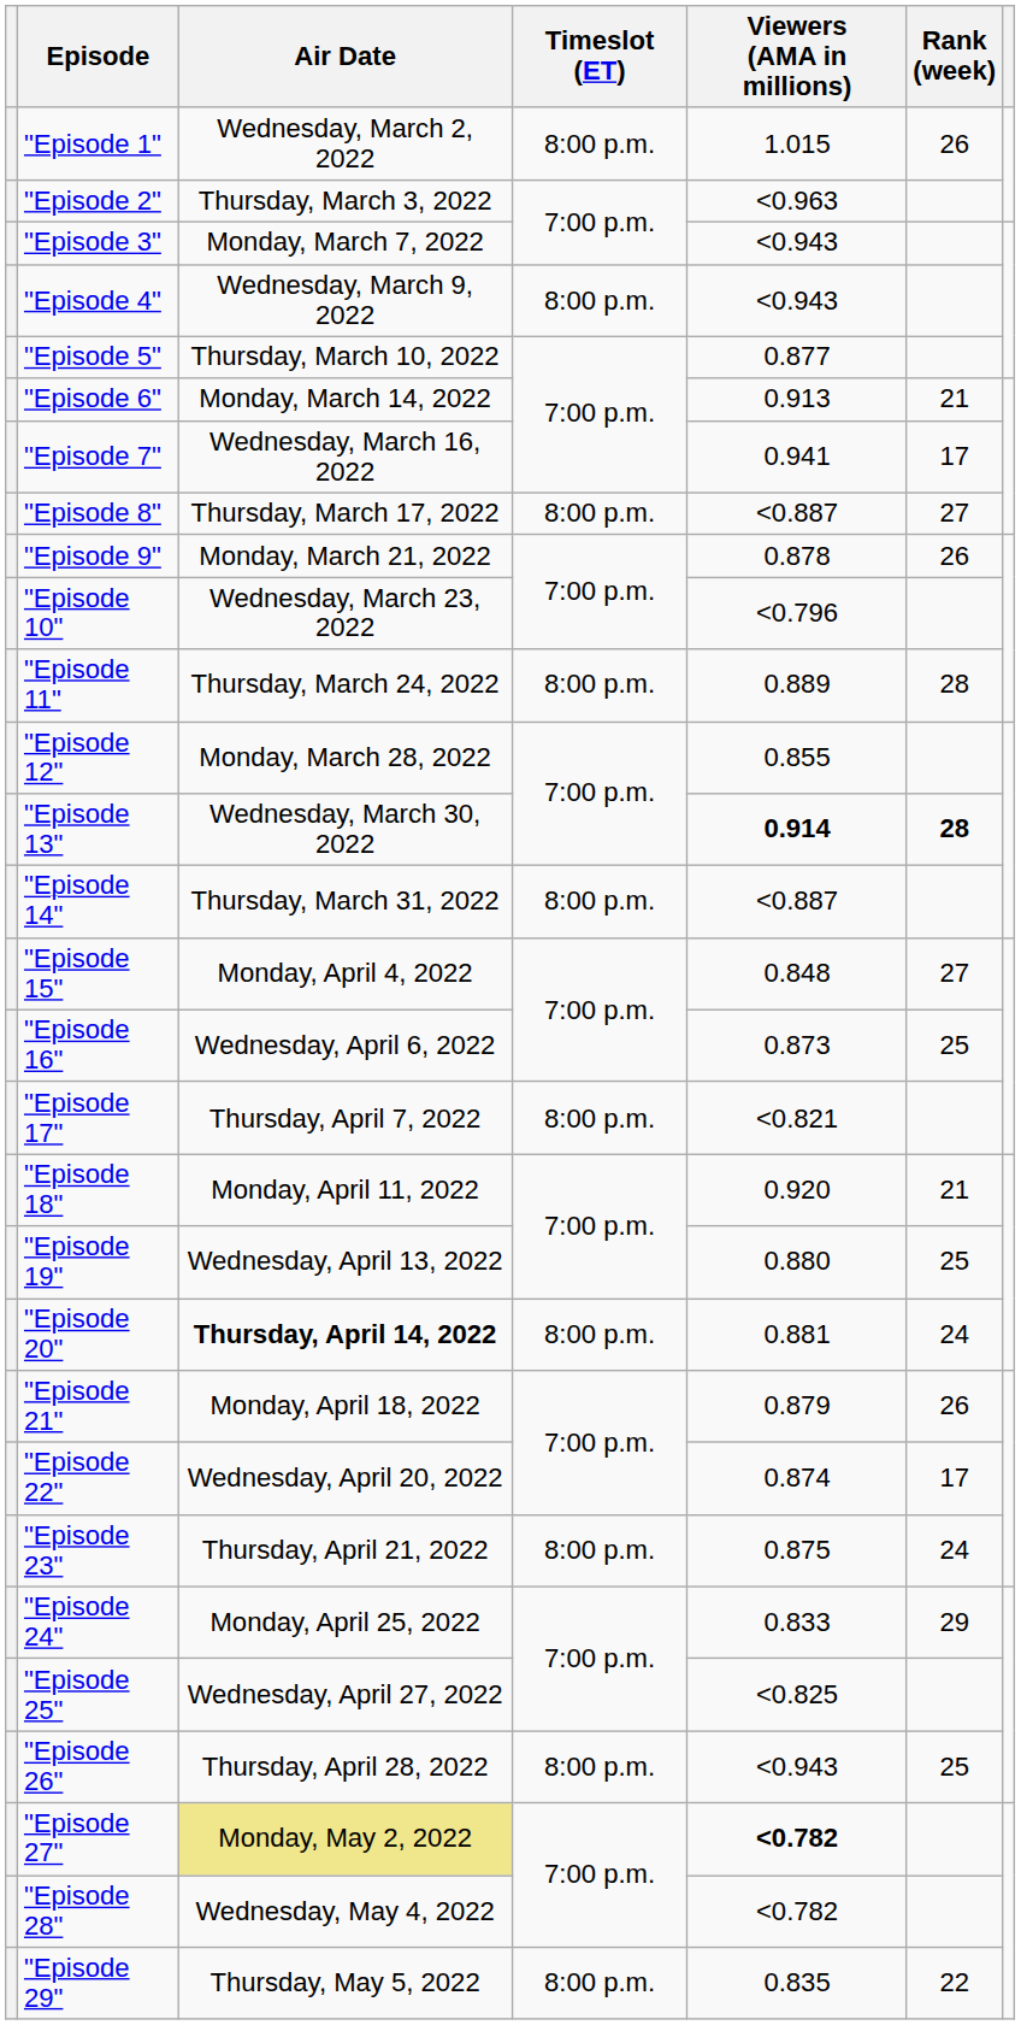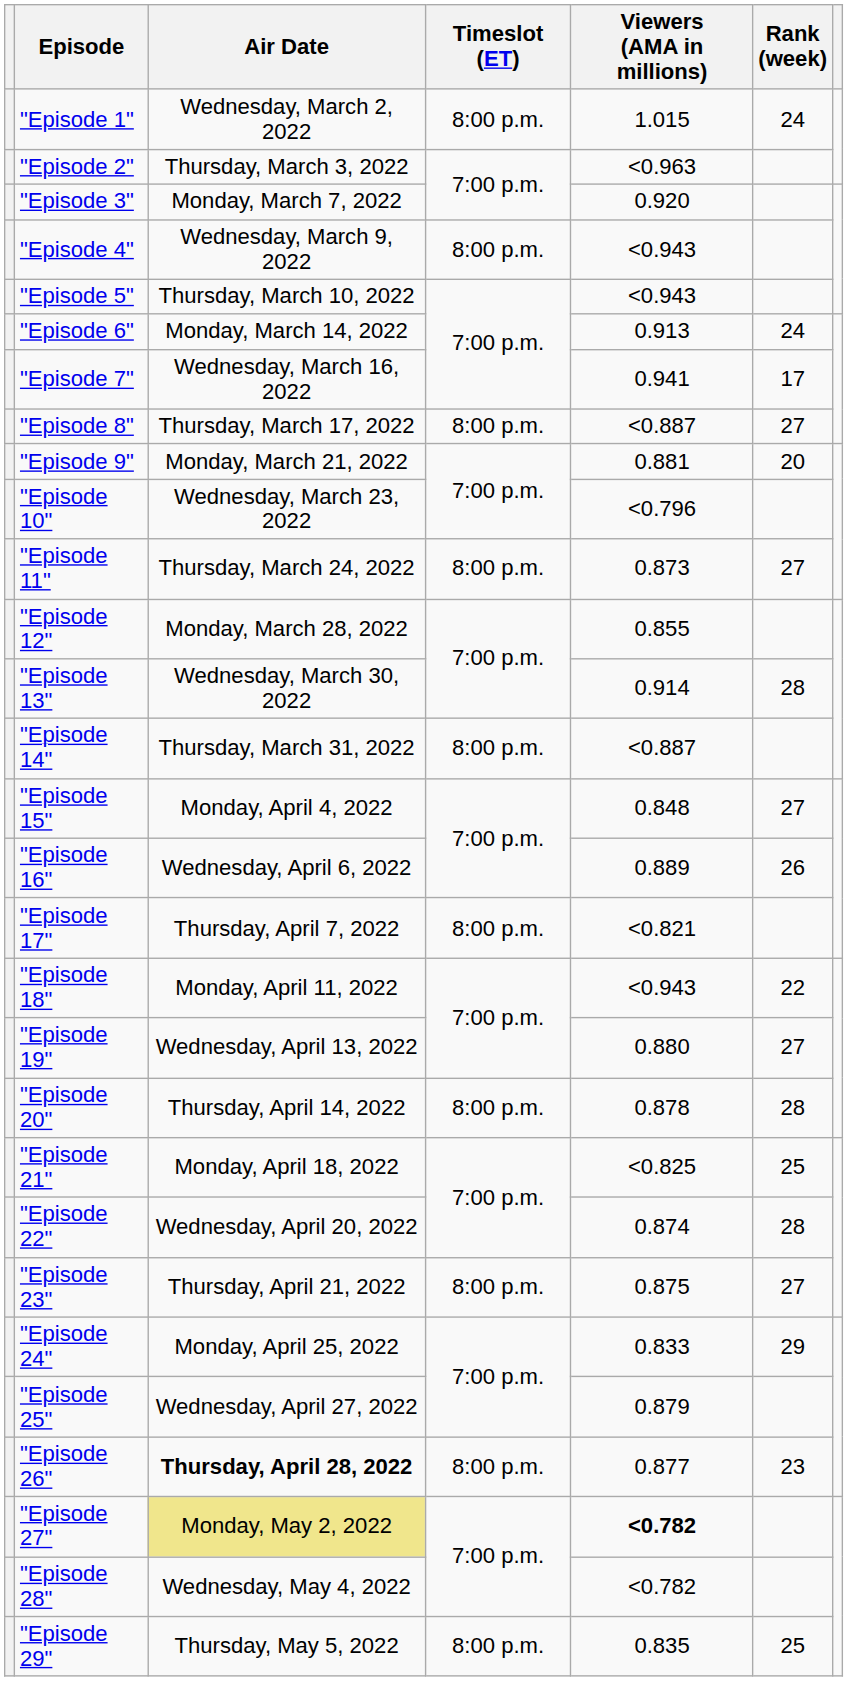"Episode 1" | Rank (week): 26 -> 24
"Episode 3" | Viewers (AMA in millions): <0.943 -> 0.920
"Episode 5" | Viewers (AMA in millions): 0.877 -> <0.943
"Episode 6" | Rank (week): 21 -> 24
"Episode 9" | Viewers (AMA in millions): 0.878 -> 0.881
"Episode 9" | Rank (week): 26 -> 20
"Episode 11" | Viewers (AMA in millions): 0.889 -> 0.873
"Episode 11" | Rank (week): 28 -> 27
"Episode 13" | Viewers (AMA in millions): bold -> normal
"Episode 13" | Rank (week): bold -> normal
"Episode 16" | Viewers (AMA in millions): 0.873 -> 0.889
"Episode 16" | Rank (week): 25 -> 26
"Episode 18" | Viewers (AMA in millions): 0.920 -> <0.943
"Episode 18" | Rank (week): 21 -> 22
"Episode 19" | Rank (week): 25 -> 27
"Episode 20" | Air Date: bold -> normal
"Episode 20" | Viewers (AMA in millions): 0.881 -> 0.878
"Episode 20" | Rank (week): 24 -> 28
"Episode 21" | Viewers (AMA in millions): 0.879 -> <0.825
"Episode 21" | Rank (week): 26 -> 25
"Episode 22" | Rank (week): 17 -> 28
"Episode 23" | Rank (week): 24 -> 27
"Episode 25" | Viewers (AMA in millions): <0.825 -> 0.879
"Episode 26" | Air Date: normal -> bold
"Episode 26" | Viewers (AMA in millions): <0.943 -> 0.877
"Episode 26" | Rank (week): 25 -> 23
"Episode 29" | Rank (week): 22 -> 25
